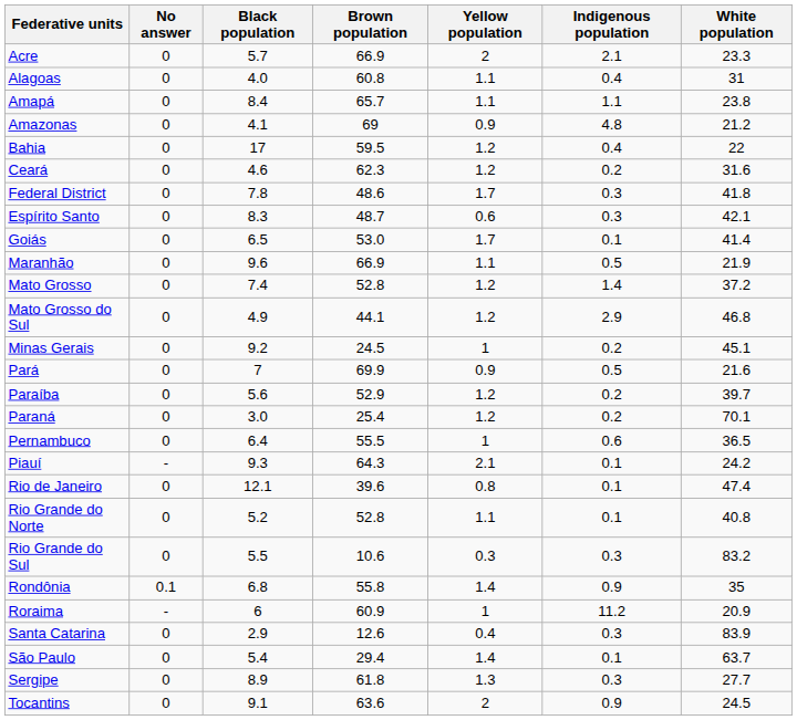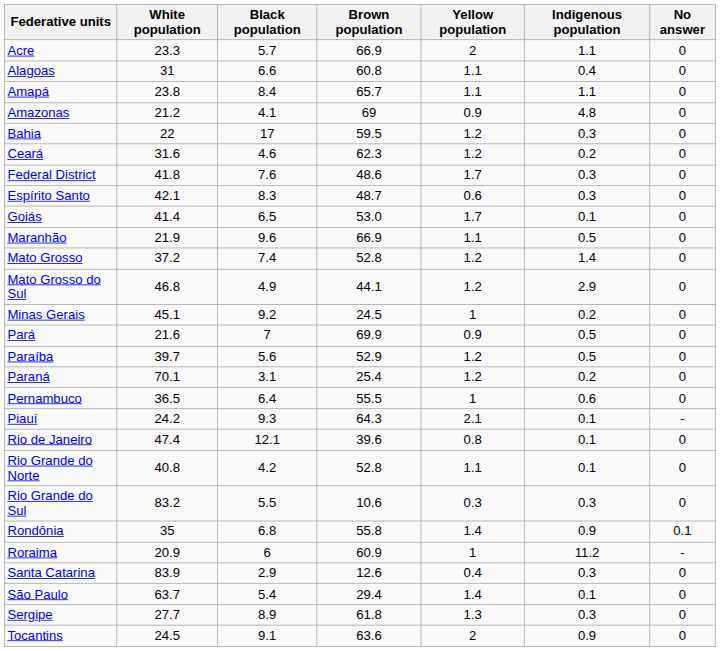columns swapped: White population <-> No answer
Acre | Indigenous population: 2.1 -> 1.1
Alagoas | Black population: 4.0 -> 6.6
Bahia | Indigenous population: 0.4 -> 0.3
Federal District | Black population: 7.8 -> 7.6
Paraíba | Indigenous population: 0.2 -> 0.5
Paraná | Black population: 3.0 -> 3.1
Rio Grande do Norte | Black population: 5.2 -> 4.2
